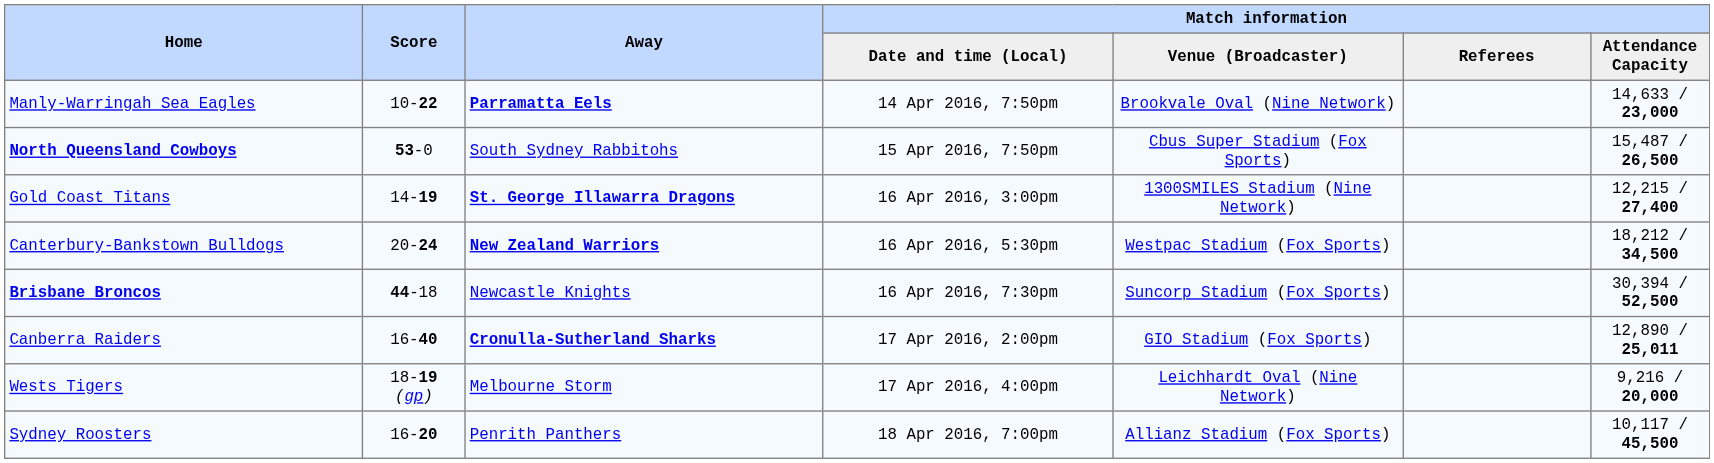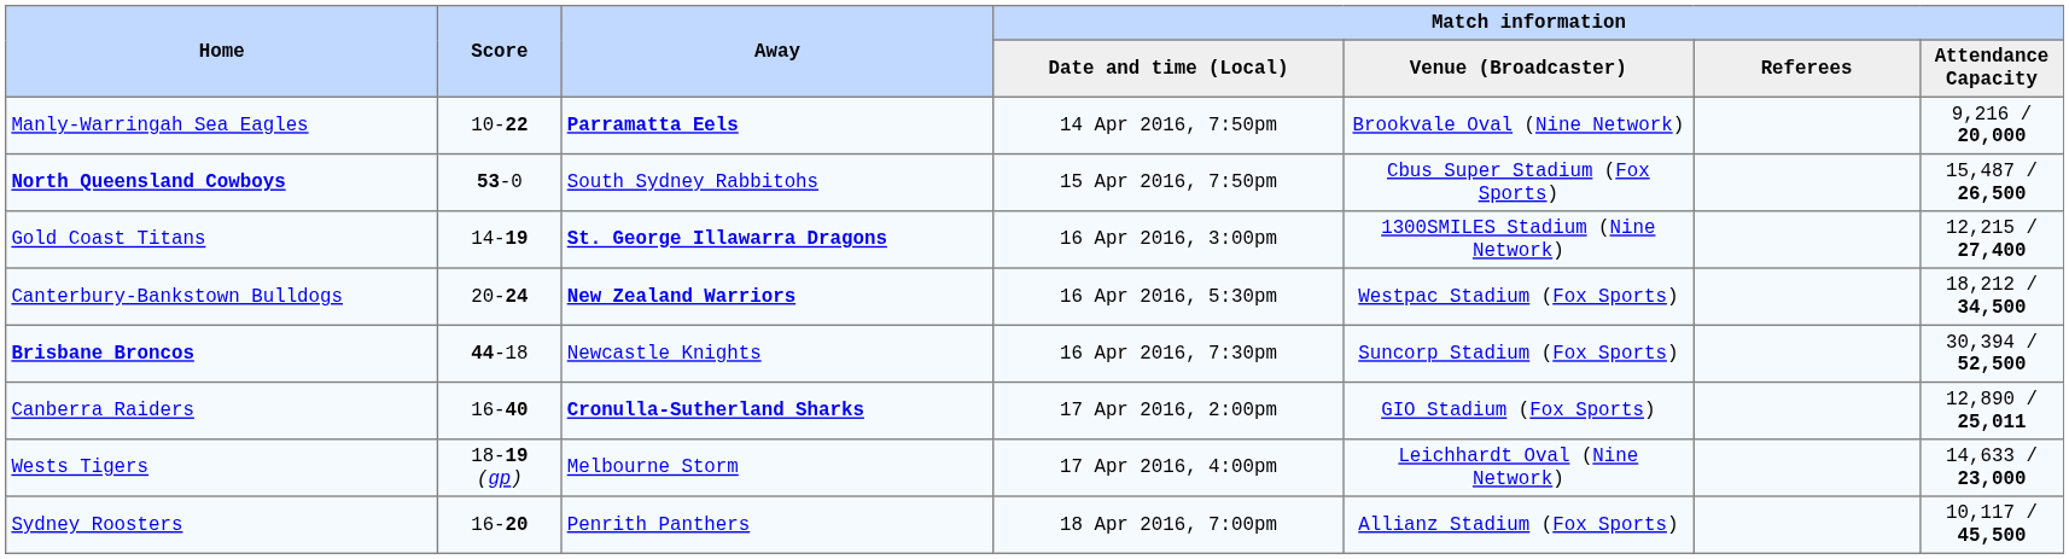Manly-Warringah Sea Eagles | Match information / Attendance Capacity: 14,633 / 23,000 -> 9,216 / 20,000
Wests Tigers | Match information / Attendance Capacity: 9,216 / 20,000 -> 14,633 / 23,000
